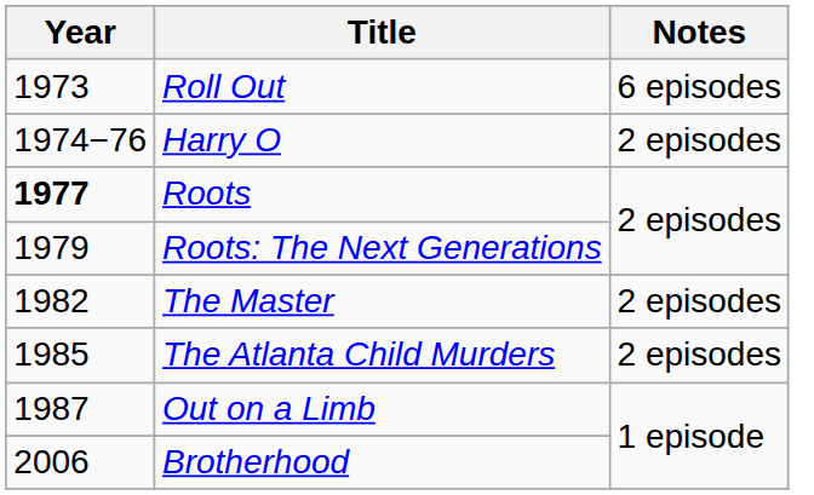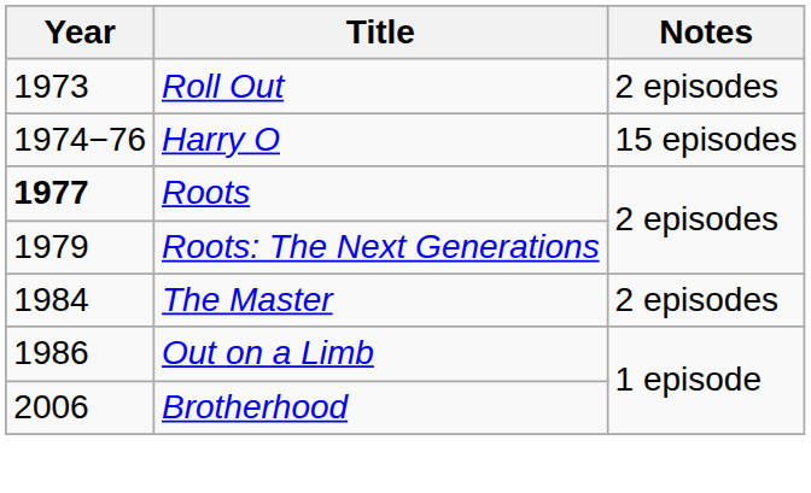Roll Out | Notes: 6 episodes -> 2 episodes
Harry O | Notes: 2 episodes -> 15 episodes
The Master | Year: 1982 -> 1984
- row: 1985 | The Atlanta Child Murders | 2 episodes
Out on a Limb | Year: 1987 -> 1986
